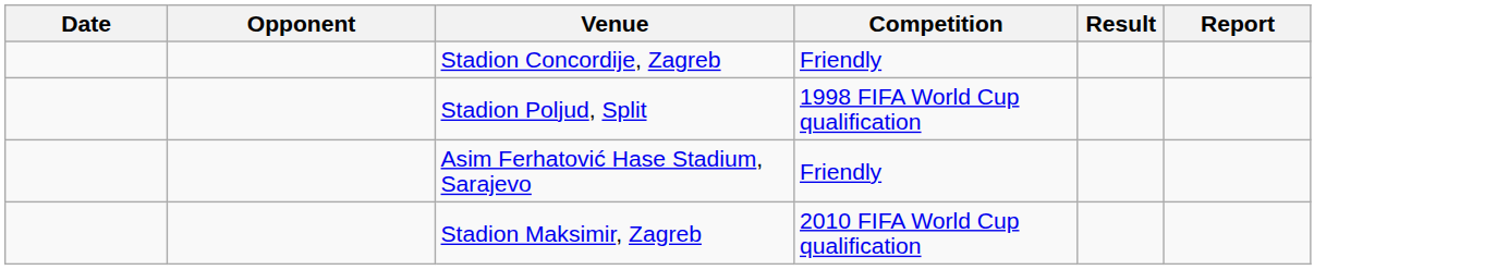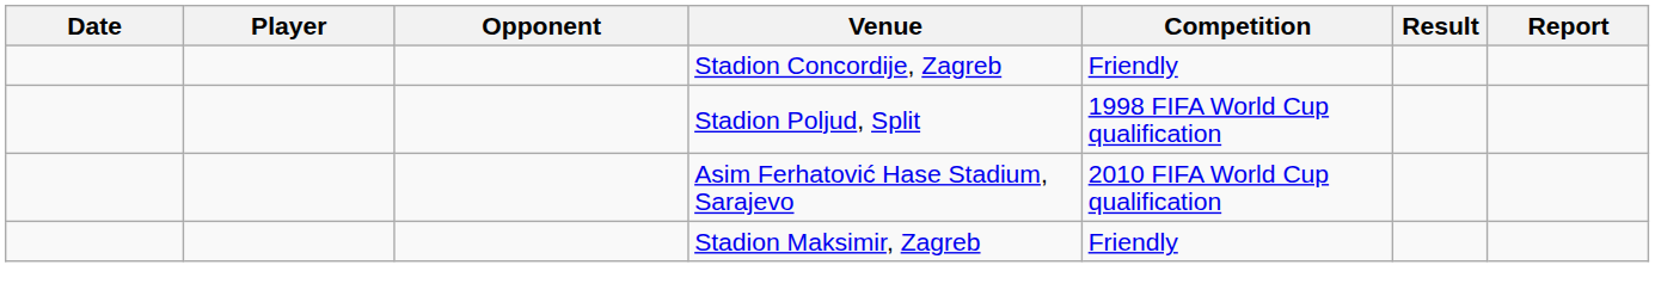+ column: Player
Asim Ferhatović Hase Stadium, Sarajevo | Competition: Friendly -> 2010 FIFA World Cup qualification
Stadion Maksimir, Zagreb | Competition: 2010 FIFA World Cup qualification -> Friendly
